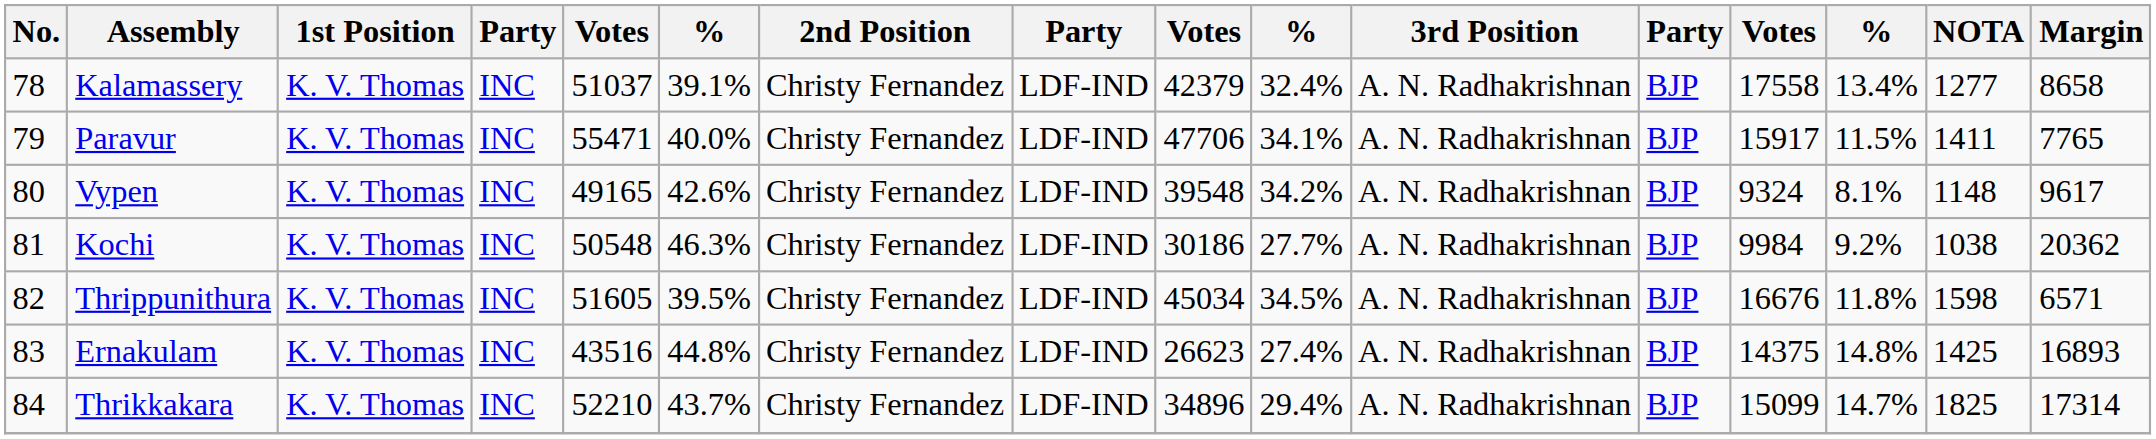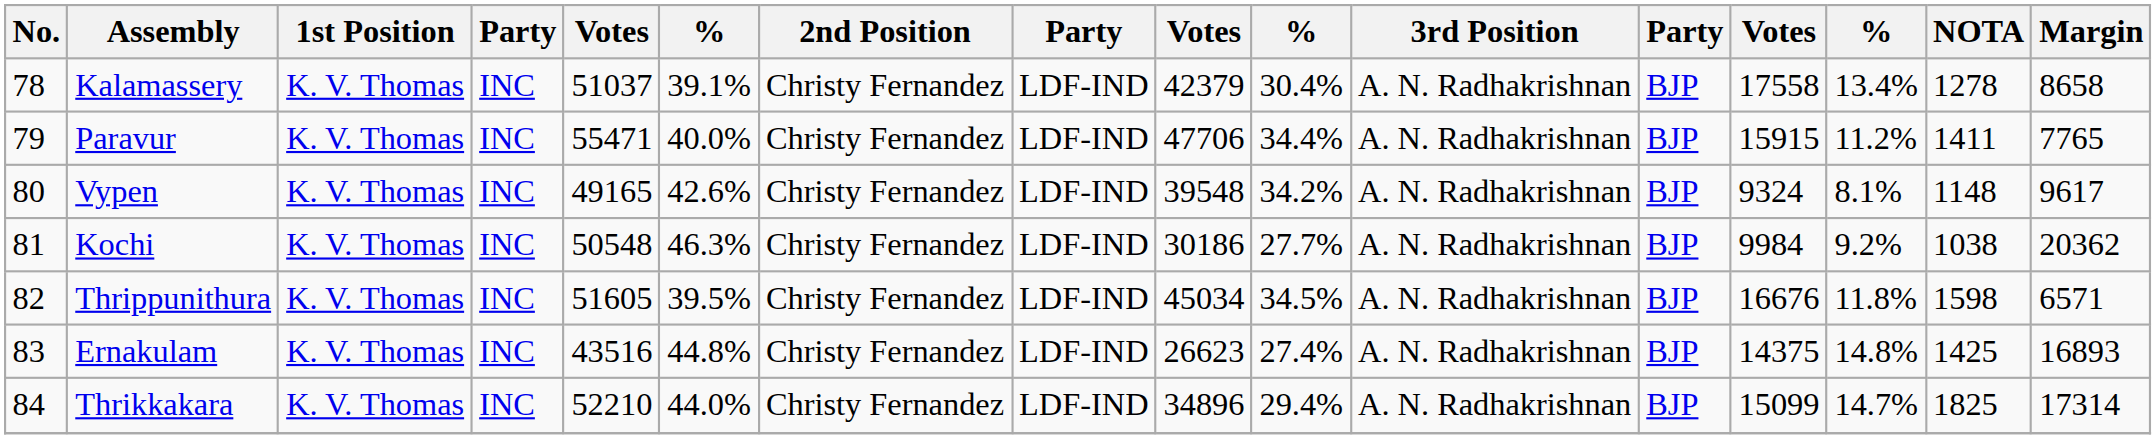Kalamassery | column 10: 32.4% -> 30.4%
Kalamassery | NOTA: 1277 -> 1278
Paravur | column 10: 34.1% -> 34.4%
Paravur | column 13: 15917 -> 15915
Paravur | column 14: 11.5% -> 11.2%
Thrikkakara | column 6: 43.7% -> 44.0%
